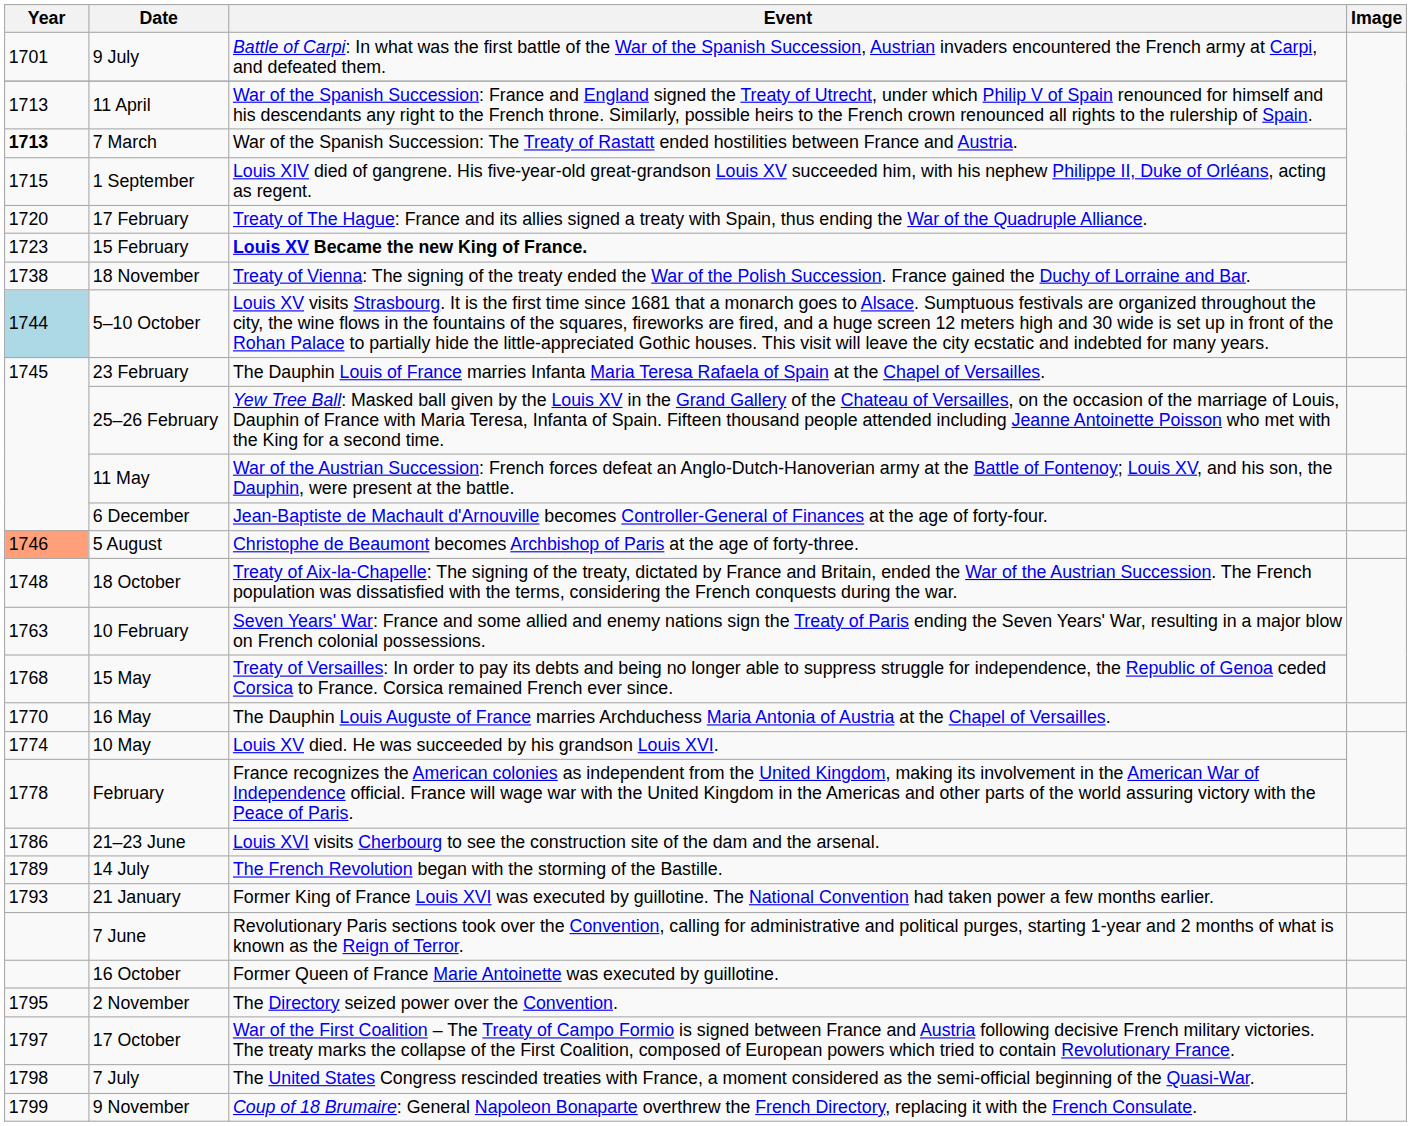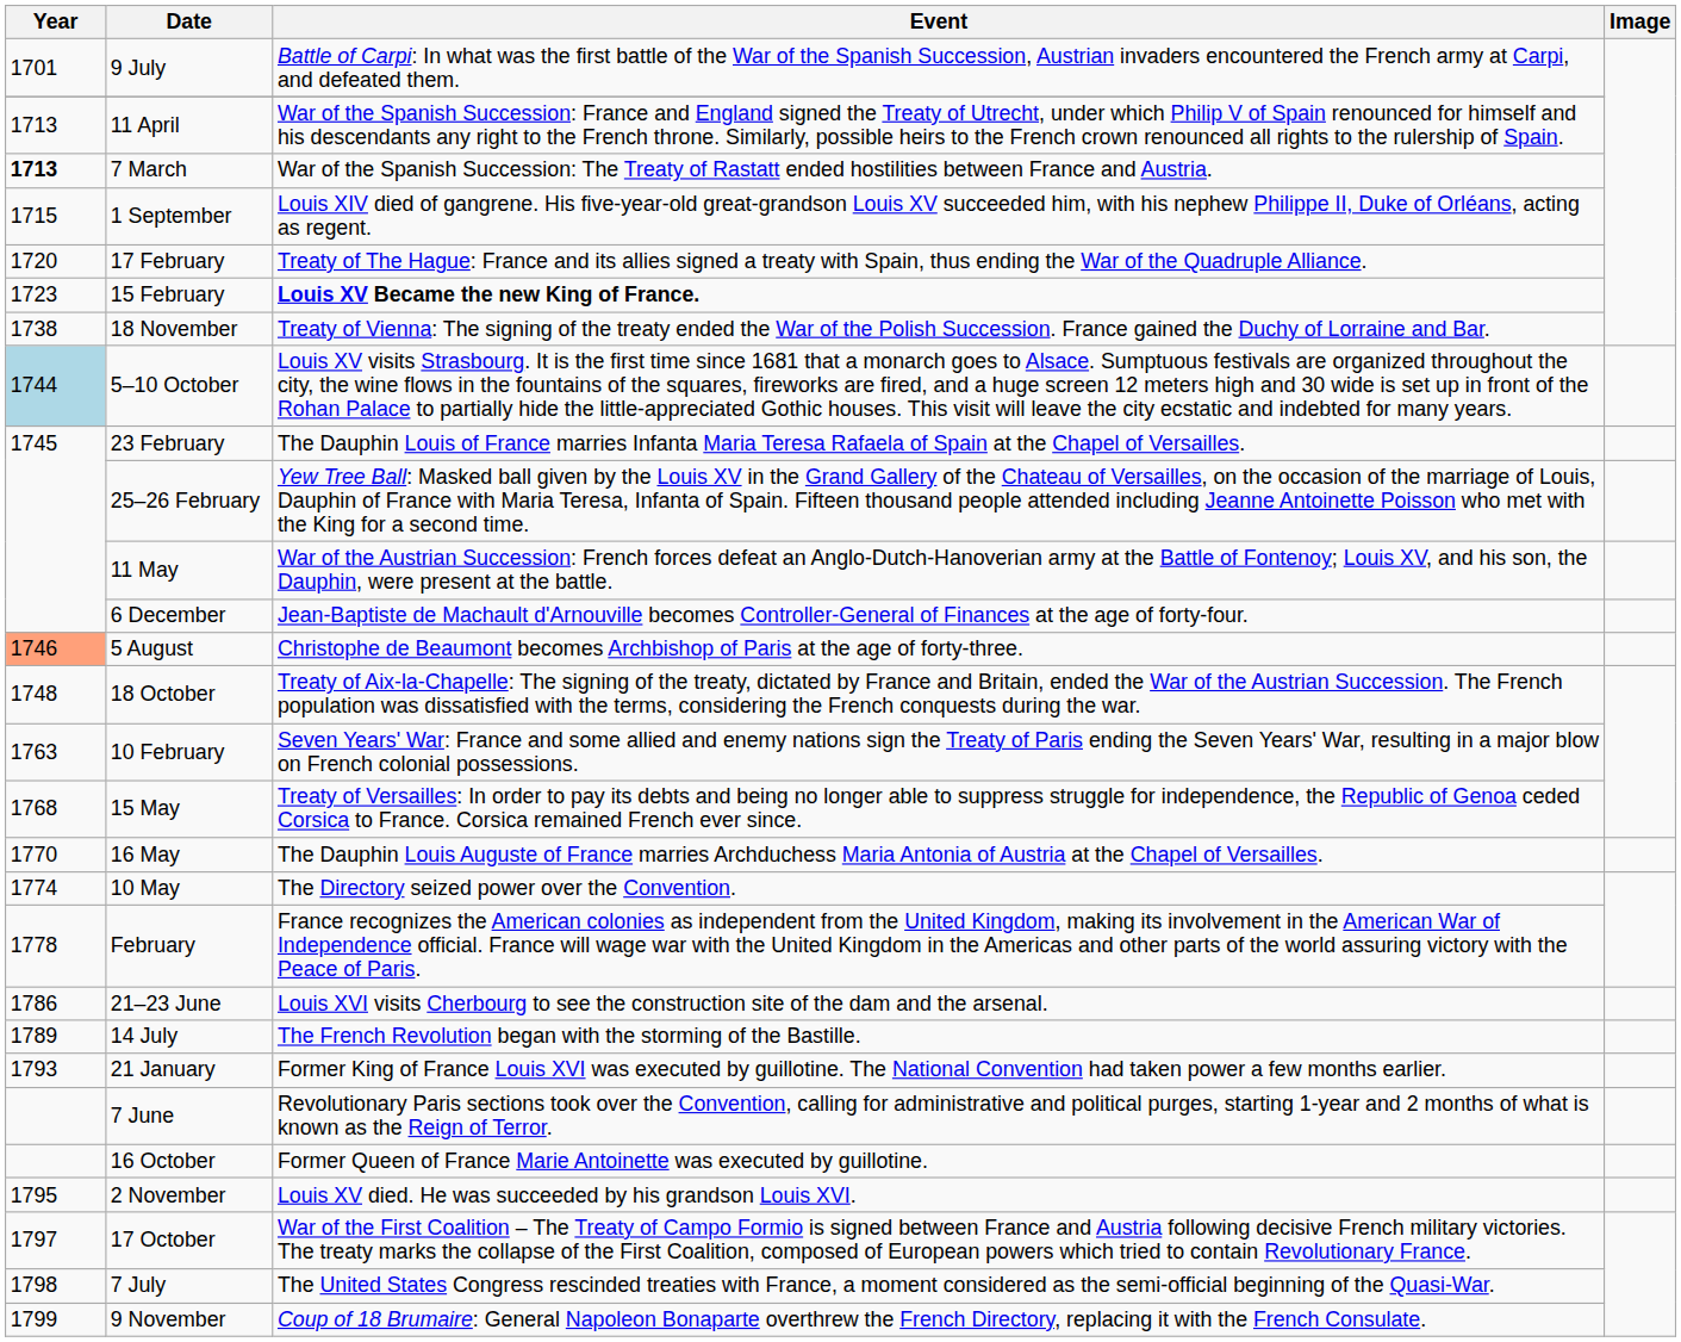10 May | Event: Louis XV died. He was succeeded by his grandson Louis XVI. -> The Directory seized power over the Convention.
2 November | Event: The Directory seized power over the Convention. -> Louis XV died. He was succeeded by his grandson Louis XVI.
